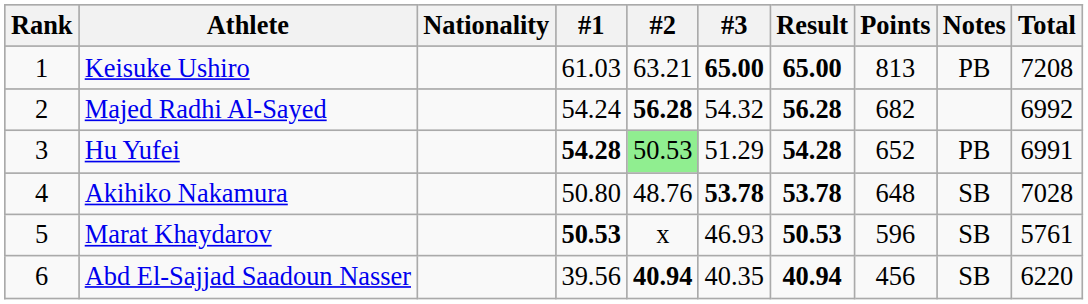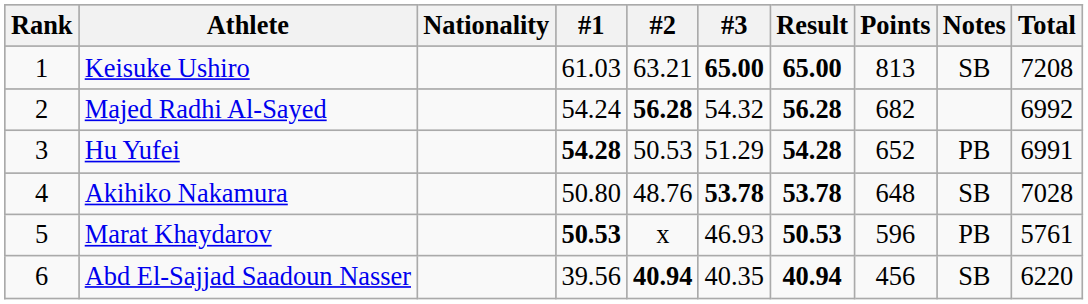Keisuke Ushiro | Notes: PB -> SB
Hu Yufei | #2: lightgreen background -> no background
Marat Khaydarov | Notes: SB -> PB
